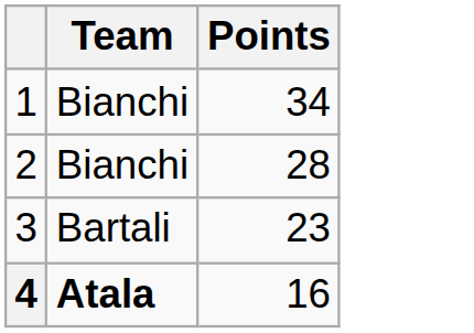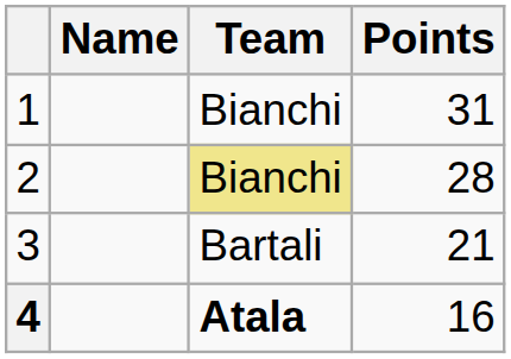+ column: Name
1 | Points: 34 -> 31
2 | Team: no background -> khaki background
3 | Points: 23 -> 21
